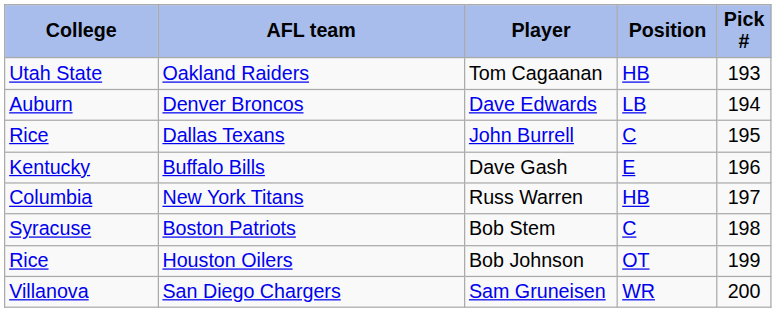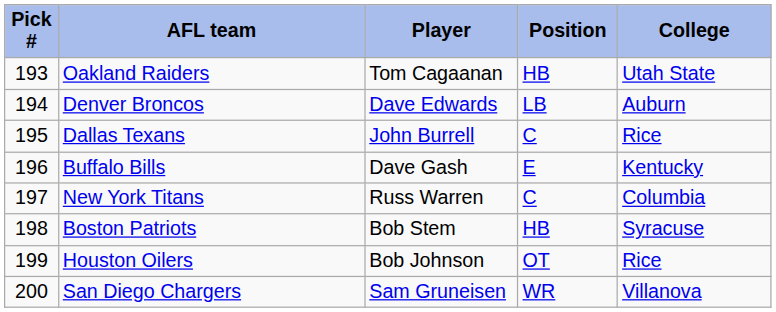columns swapped: Pick # <-> College
New York Titans | Position: HB -> C
Boston Patriots | Position: C -> HB
